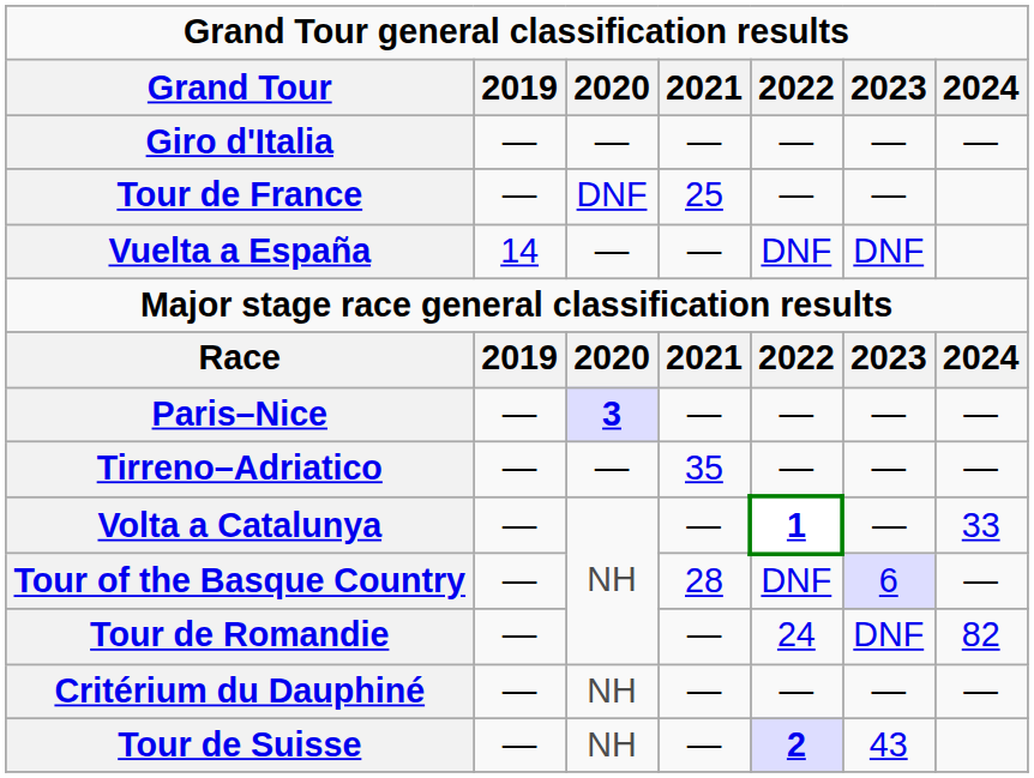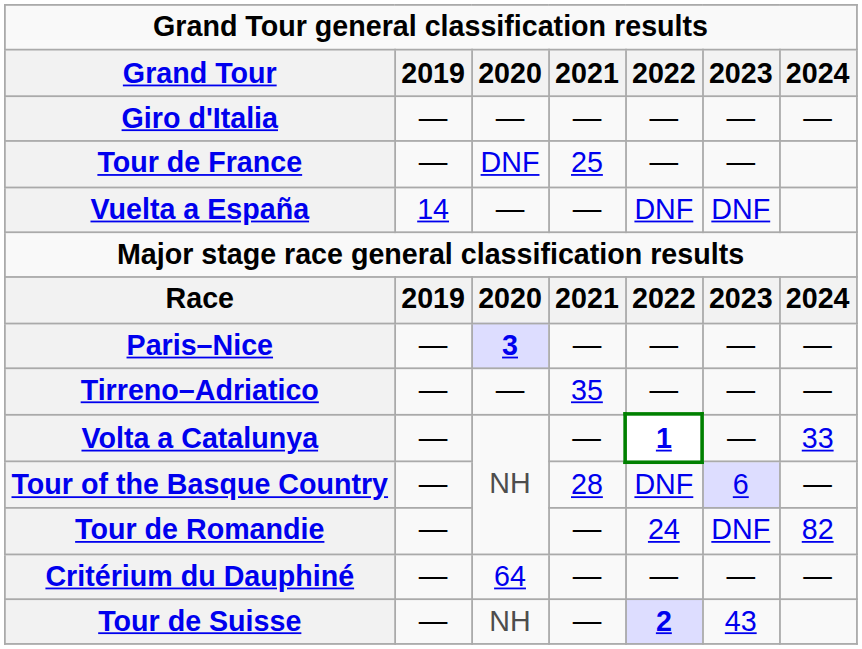Critérium du Dauphiné | 2020: NH -> 64
